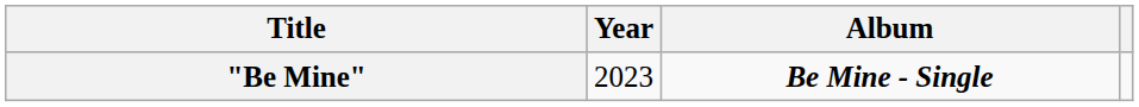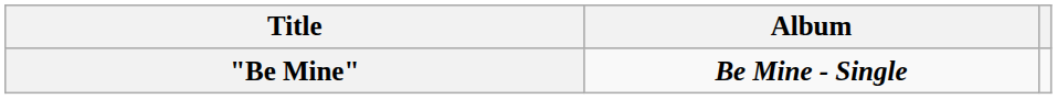- column: Year | 2023
